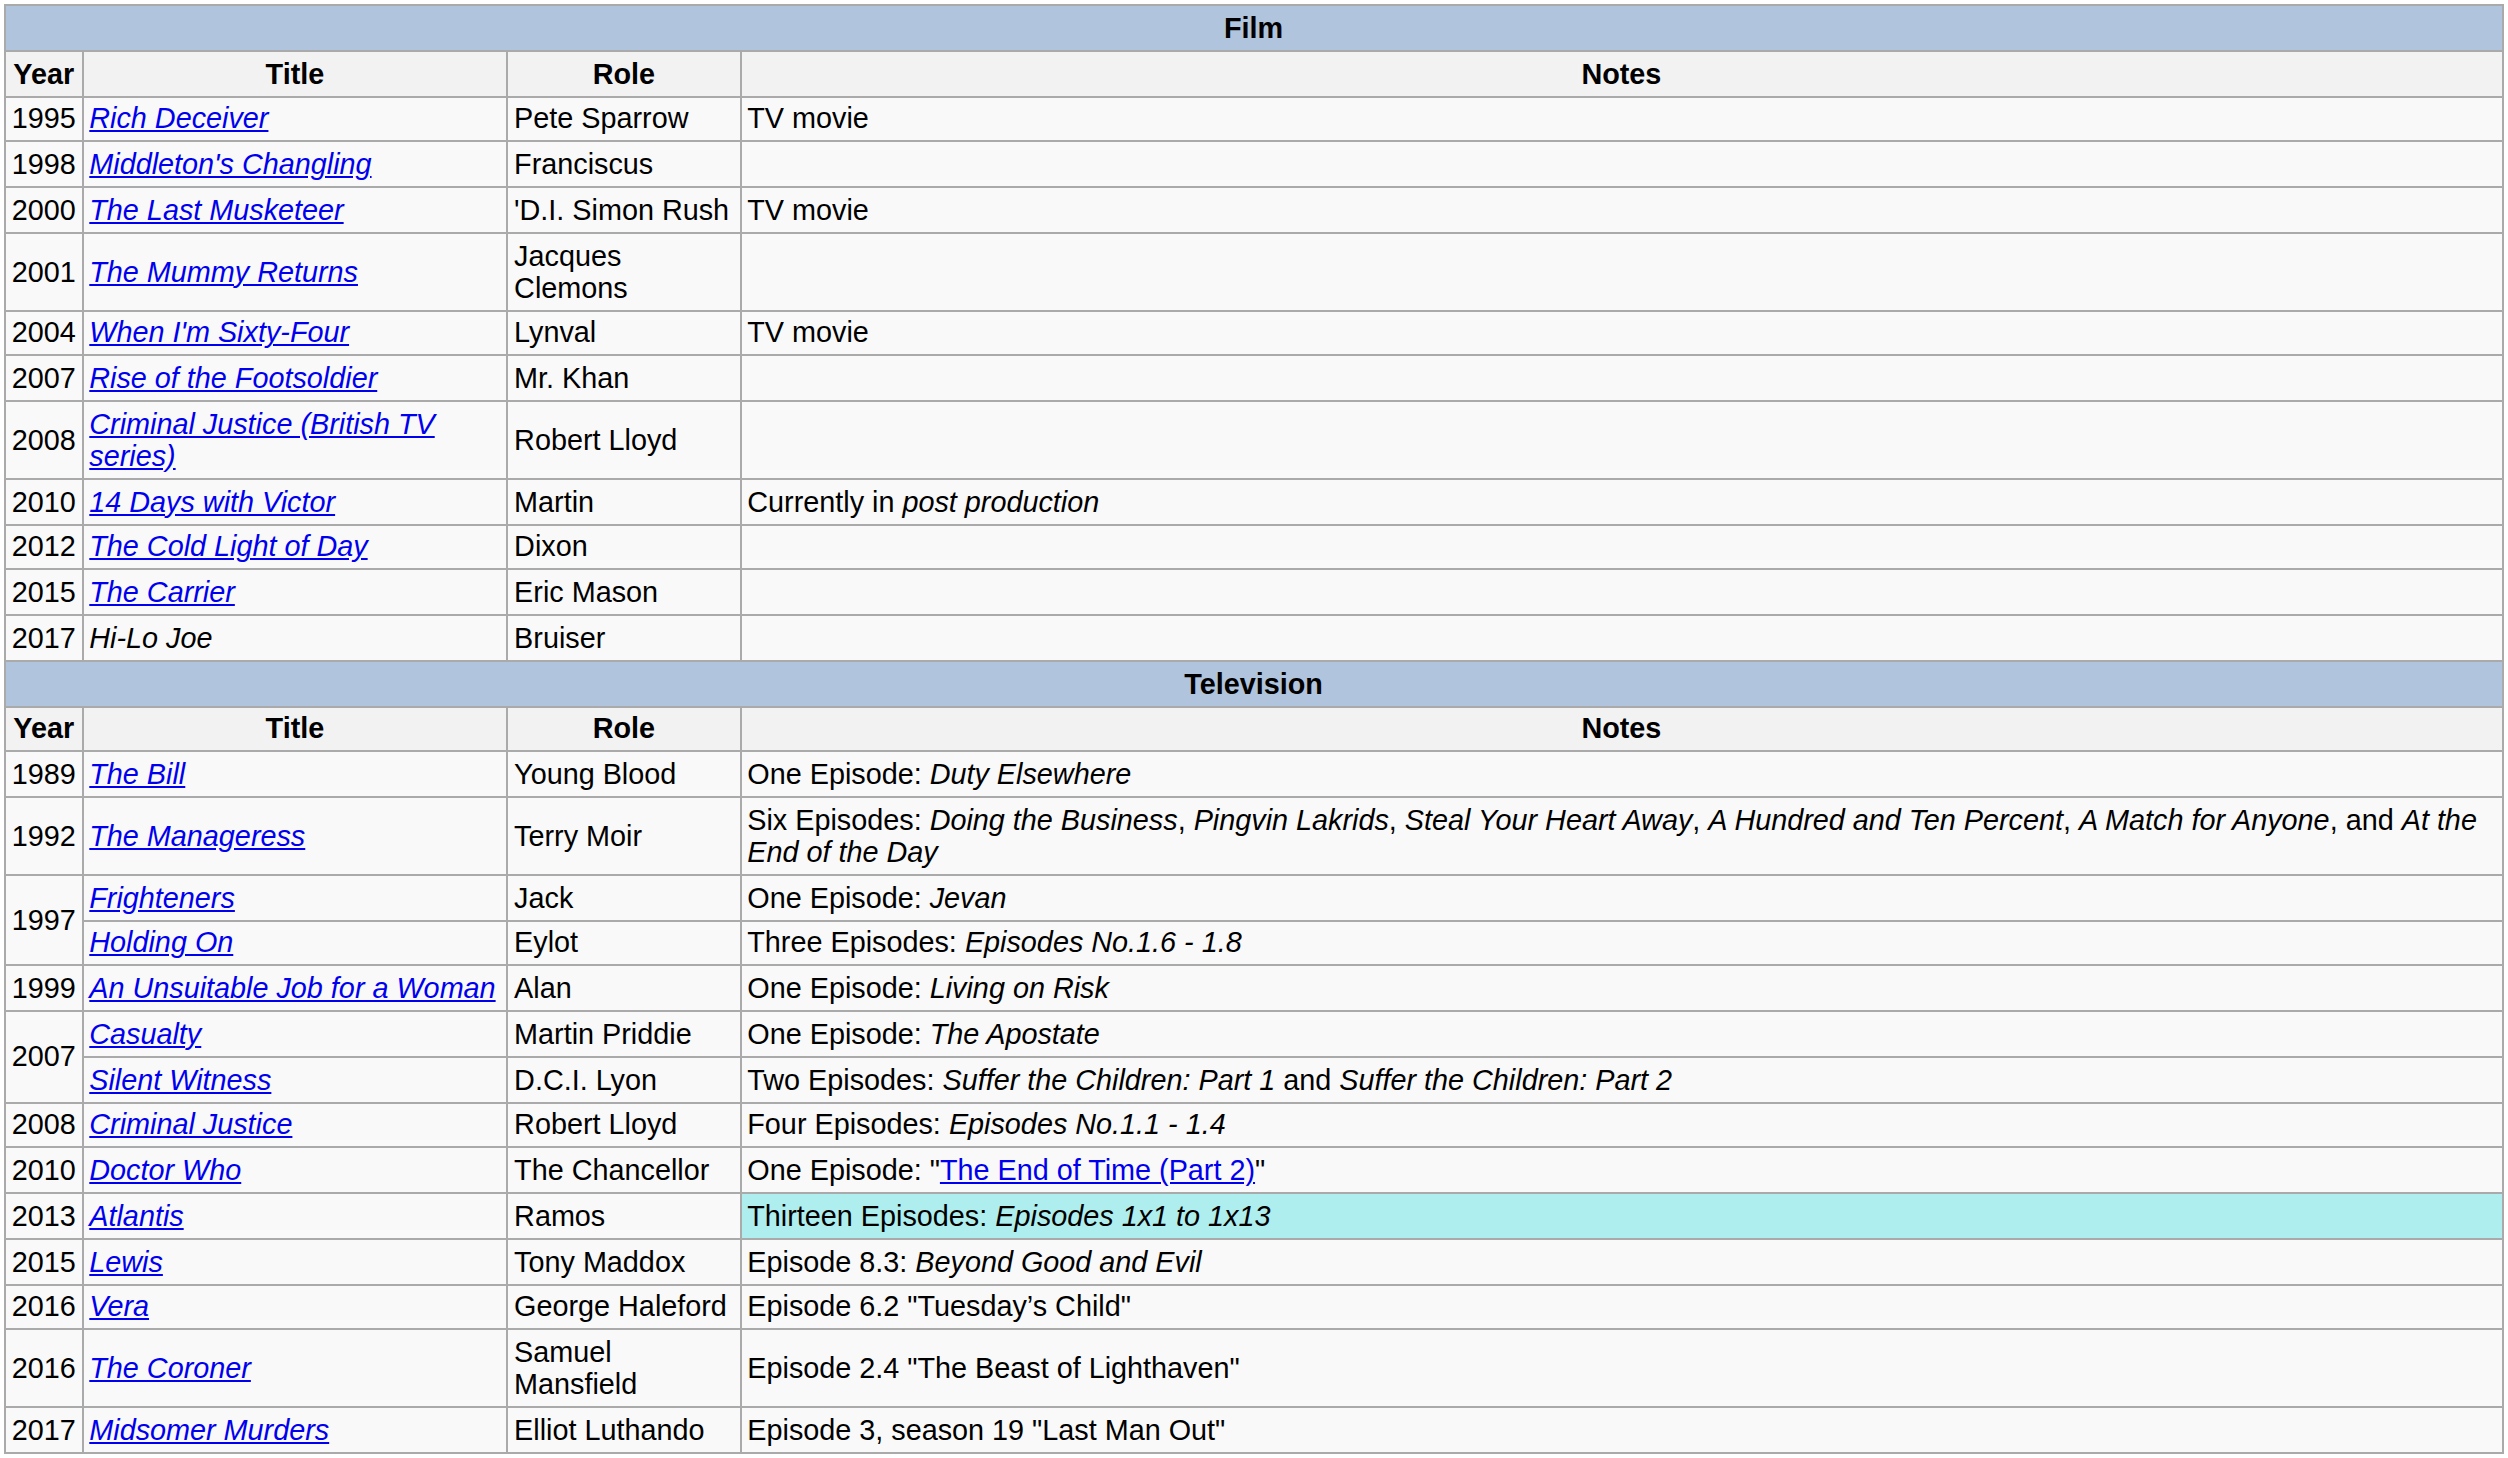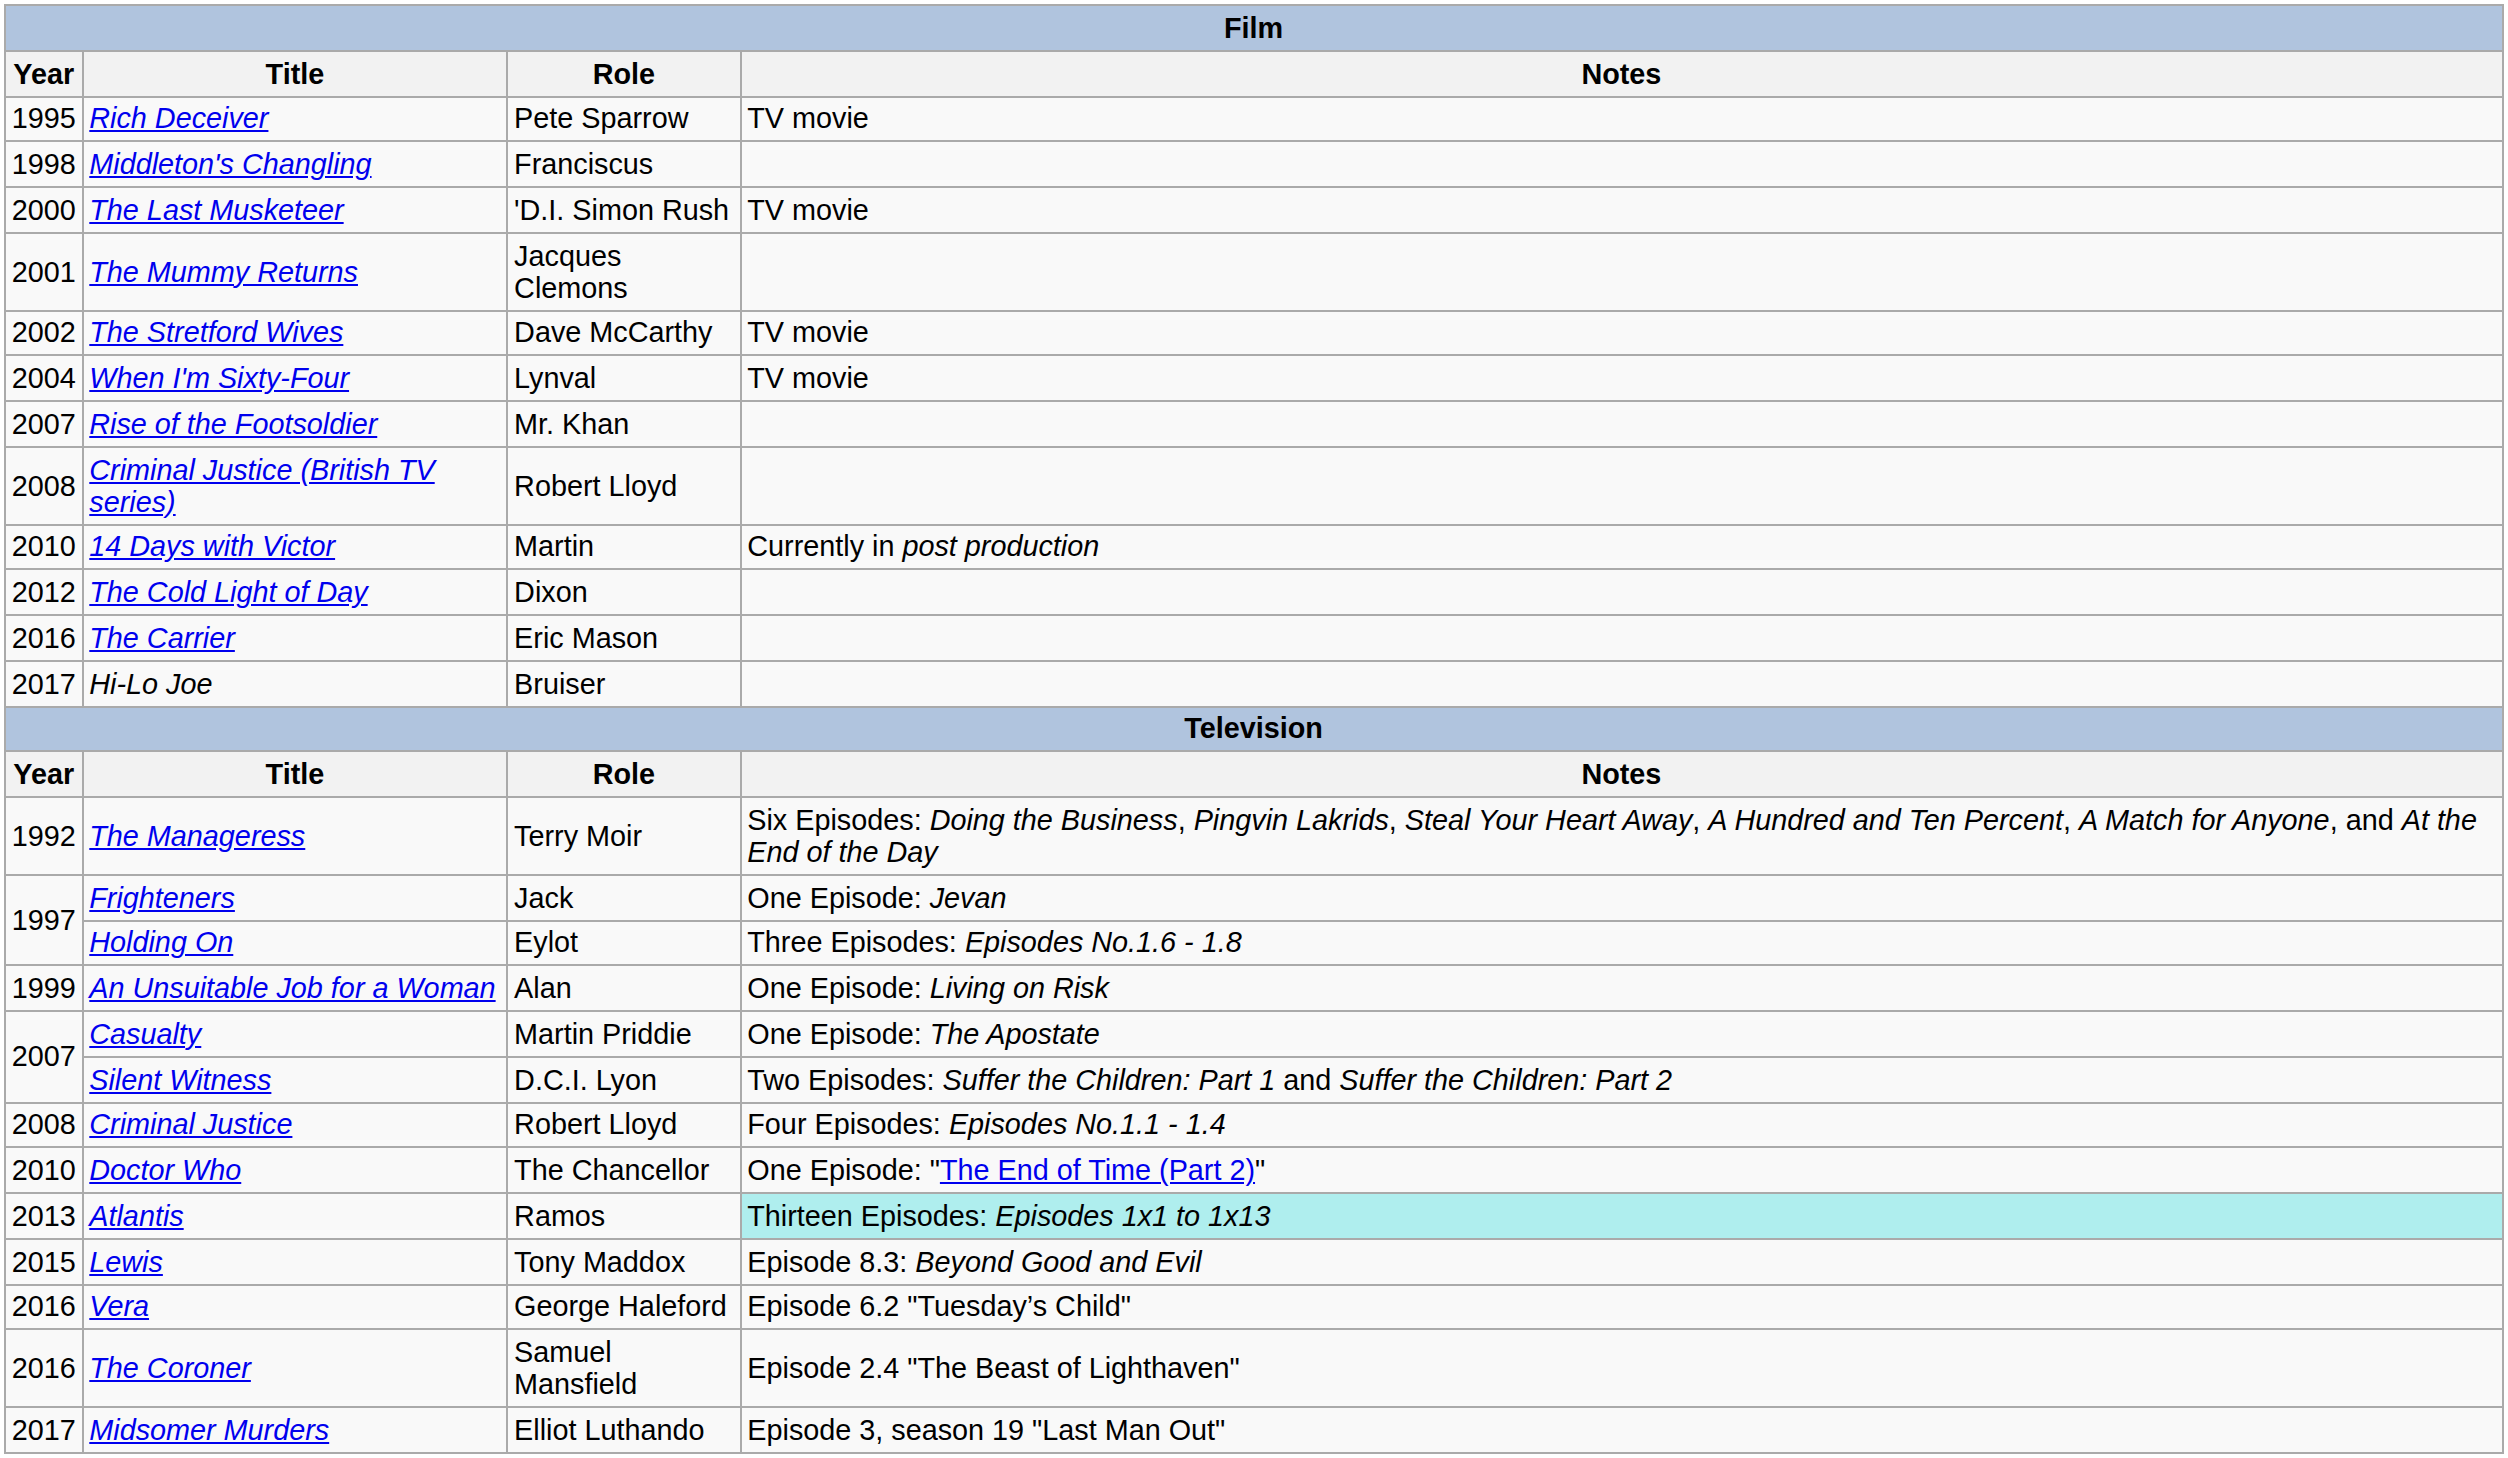+ row: 2002 | The Stretford Wives | Dave McCarthy | TV movie
The Carrier | Year: 2015 -> 2016
- row: 1989 | The Bill | Young Blood | One Episode: Duty Elsewhere
